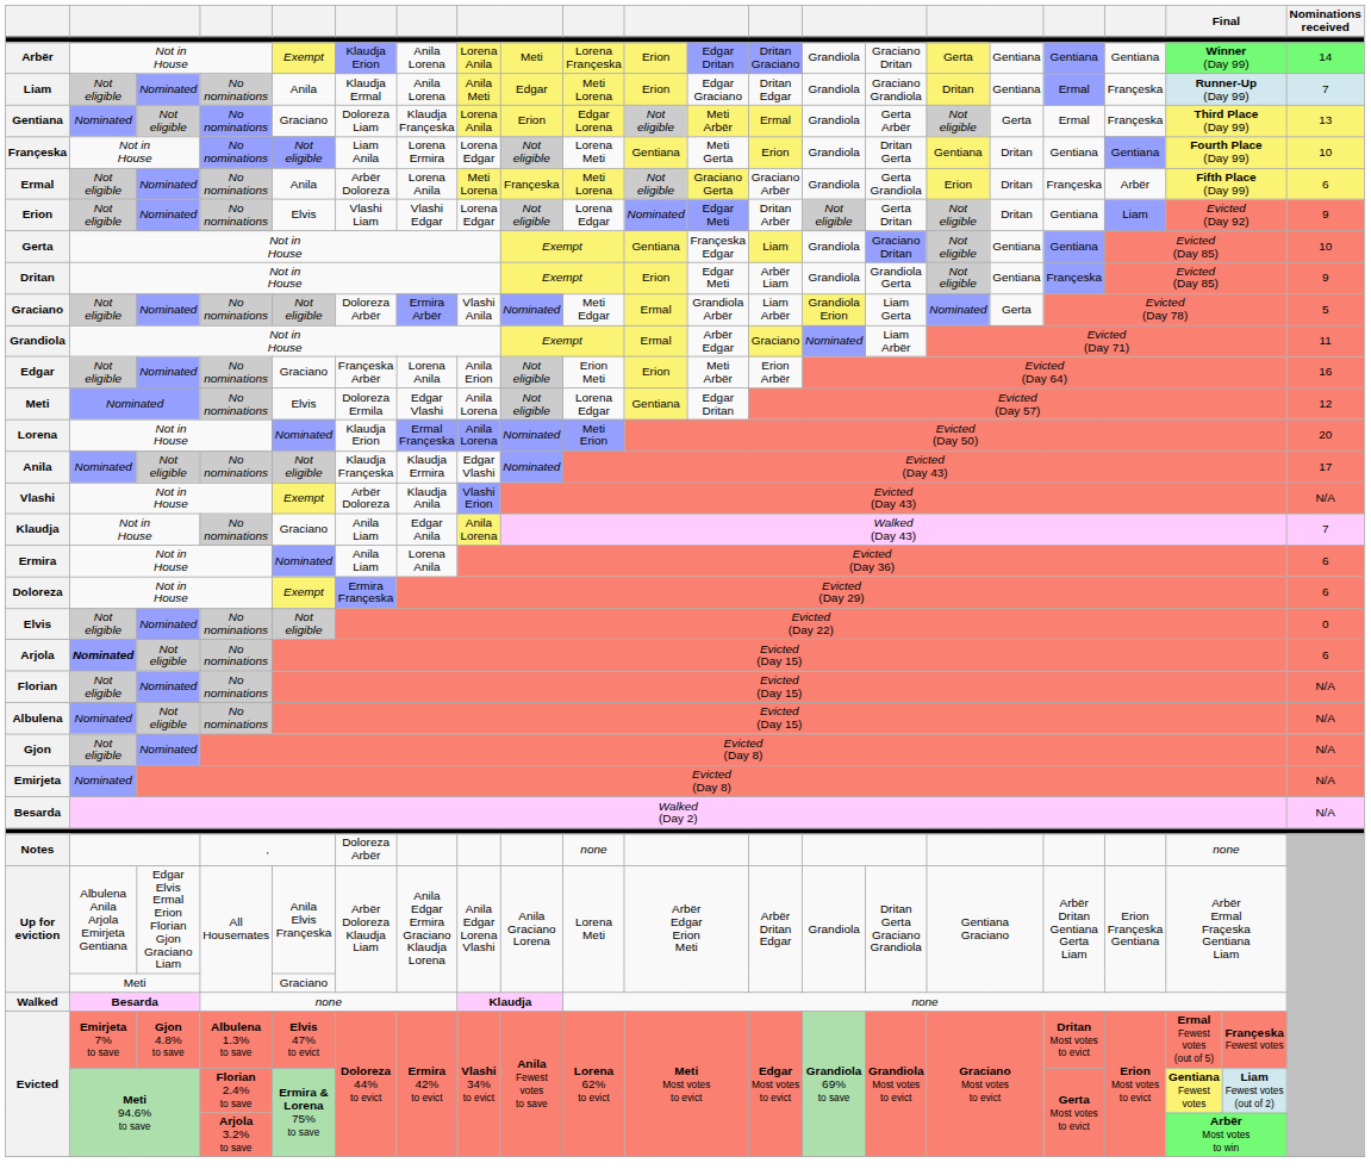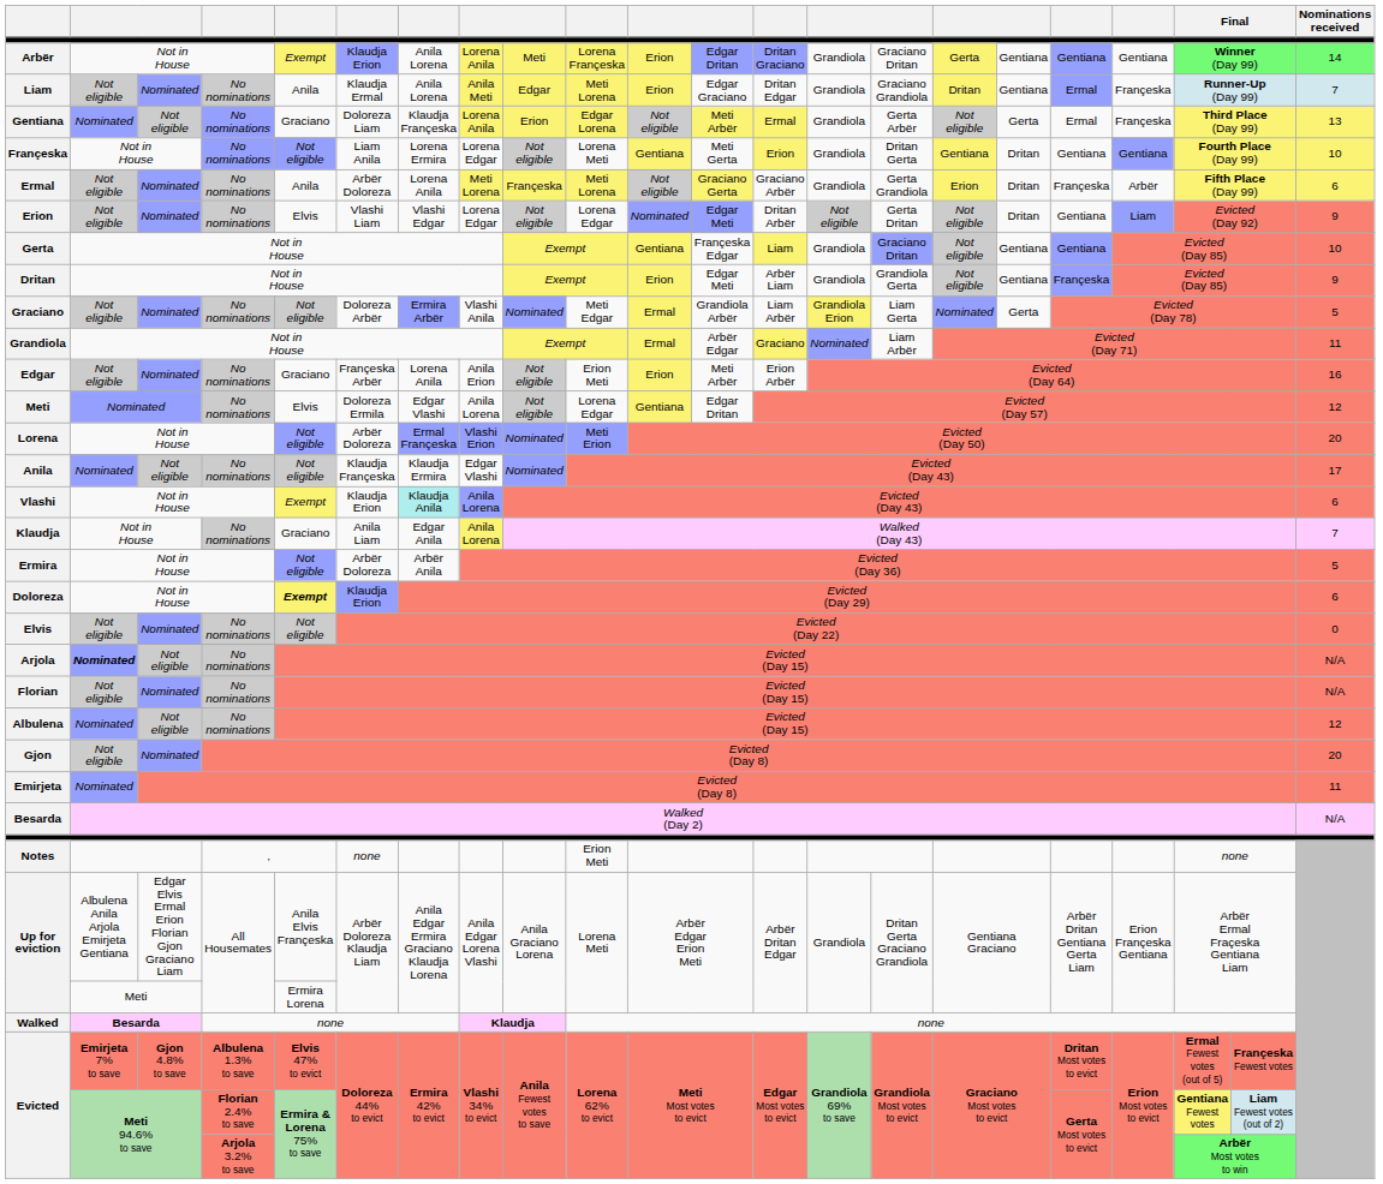Lorena | column 5: Nominated -> Not eligible
Lorena | column 6: Klaudja Erion -> Arbër Doloreza
Lorena | column 8: Anila Lorena -> Vlashi Erion
Vlashi | column 6: Arbër Doloreza -> Klaudja Erion
Vlashi | column 7: no background -> paleturquoise background
Vlashi | column 8: Vlashi Erion -> Anila Lorena
Vlashi | Nominations received: N/A -> 6
Ermira | column 5: Nominated -> Not eligible
Ermira | column 6: Anila Liam -> Arbër Doloreza
Ermira | column 7: Lorena Anila -> Arbër Anila
Ermira | Nominations received: 6 -> 5
Doloreza | column 5: normal -> bold
Doloreza | column 6: Ermira Françeska -> Klaudja Erion
Arjola | Nominations received: 6 -> N/A
Albulena | Nominations received: N/A -> 12
Gjon | Nominations received: N/A -> 20
Emirjeta | Nominations received: N/A -> 11
Notes | column 6: Doloreza Arbër -> none
Notes | column 10: none -> Erion Meti
Up for eviction / Meti | column 5: Graciano -> Ermira Lorena
